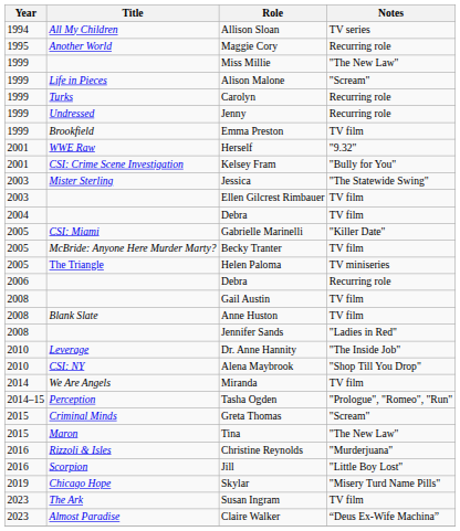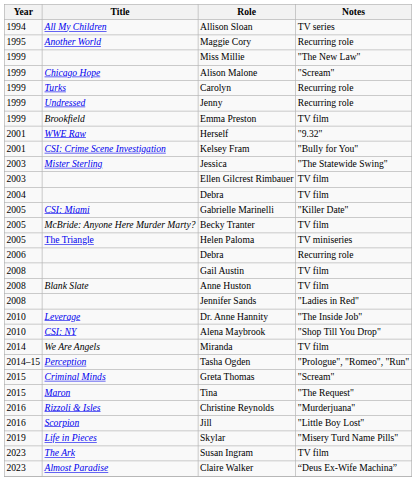Alison Malone | Title: Life in Pieces -> Chicago Hope
Tina | Notes: "The New Law" -> "The Request"
Skylar | Title: Chicago Hope -> Life in Pieces
